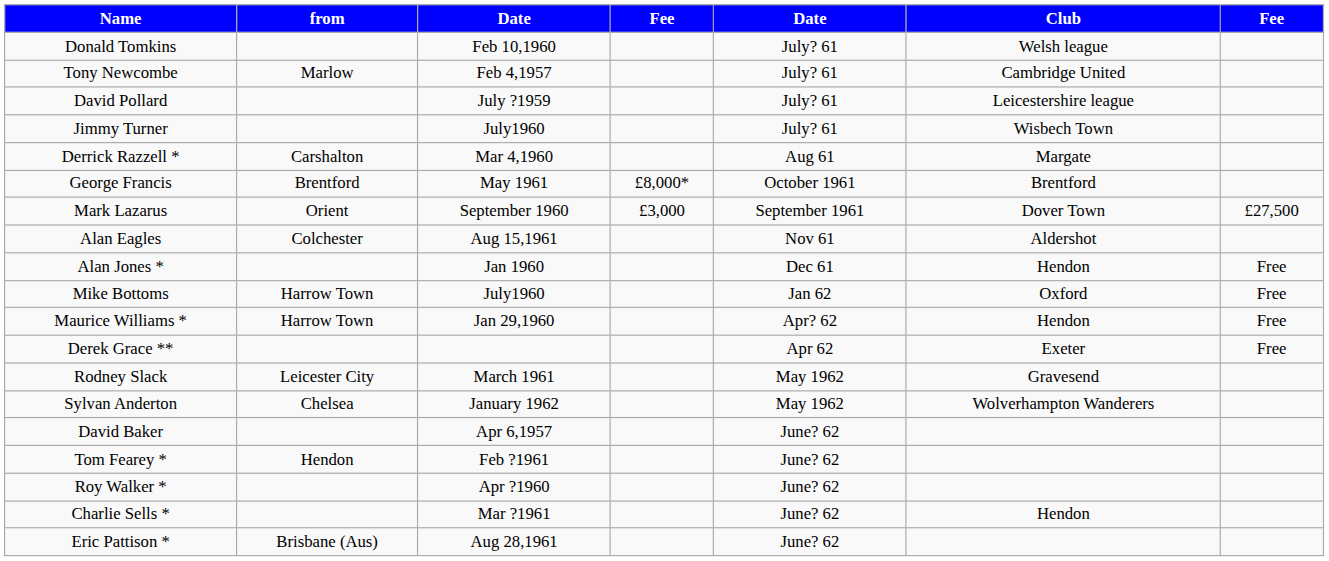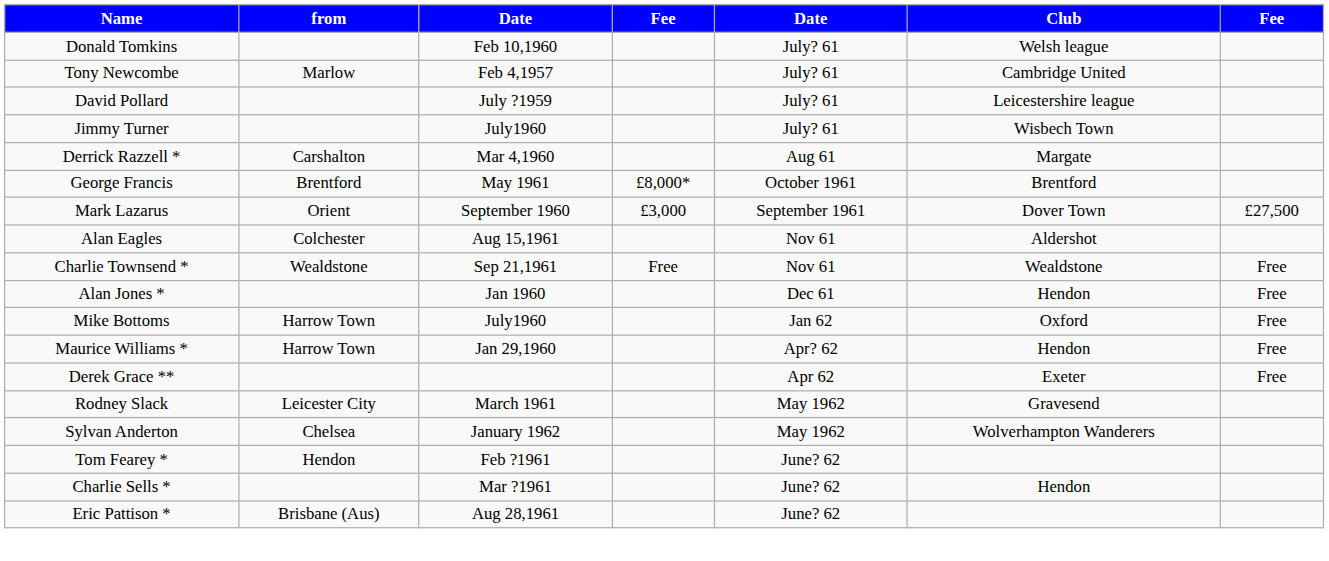+ row: Charlie Townsend * | Wealdstone | Sep 21,1961 | Free | Nov 61 | Wealdstone | Free
- row: David Baker | Apr 6,1957 | June? 62
- row: Roy Walker * | Apr ?1960 | June? 62
